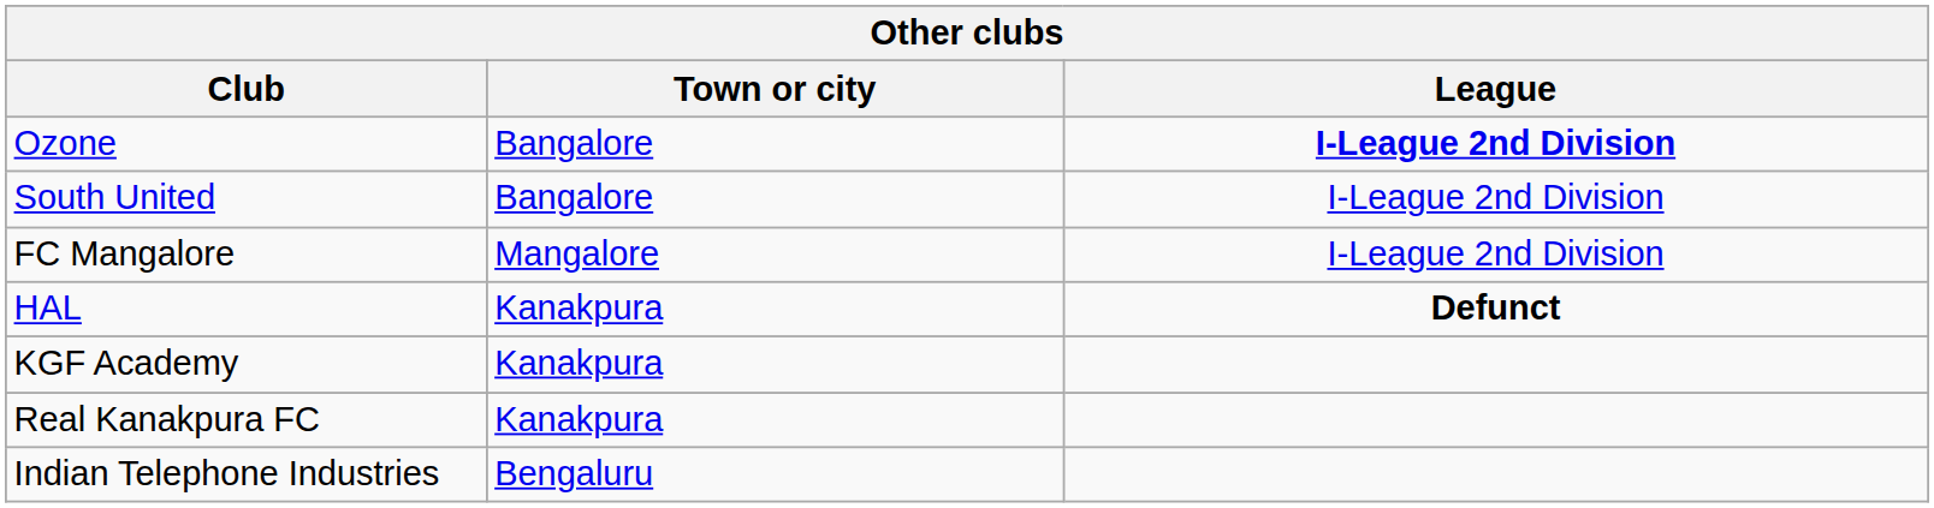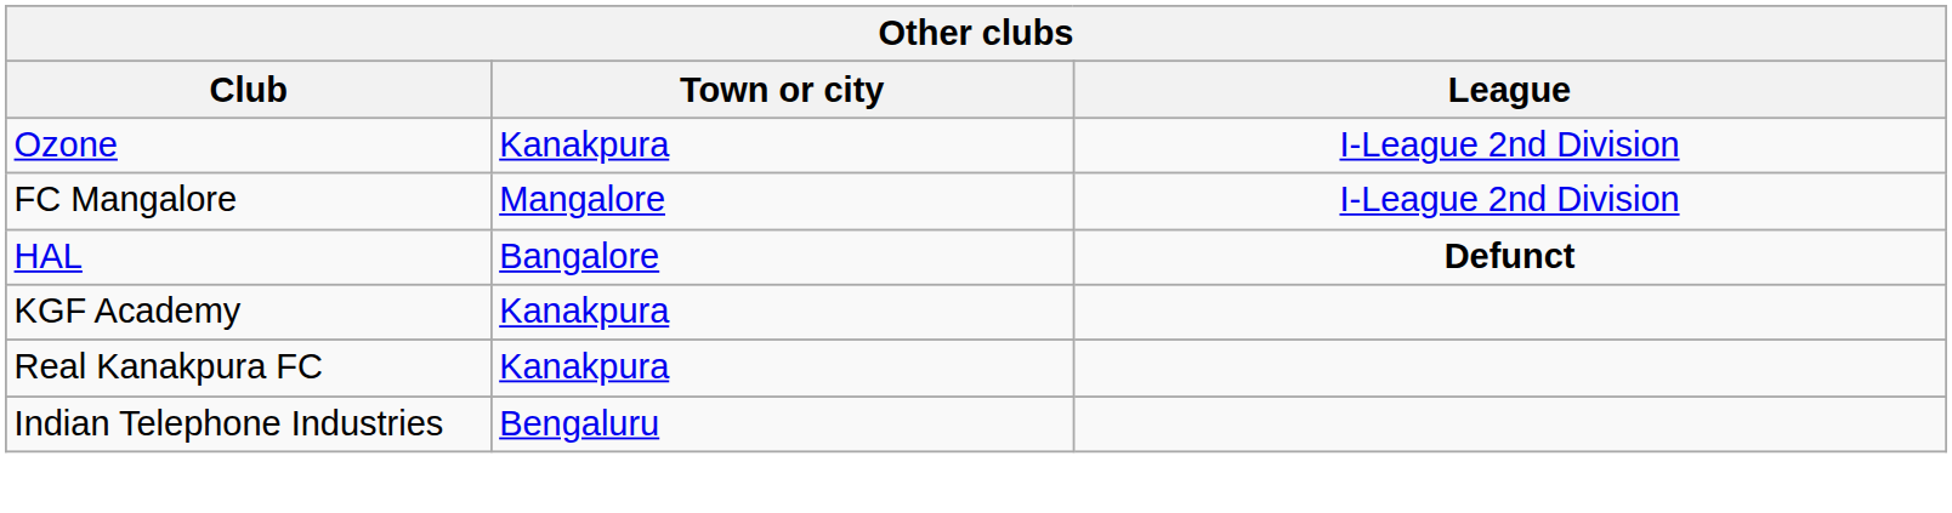Ozone | Town or city: Bangalore -> Kanakpura
Ozone | League: bold -> normal
- row: South United | Bangalore | I-League 2nd Division
HAL | Town or city: Kanakpura -> Bangalore
